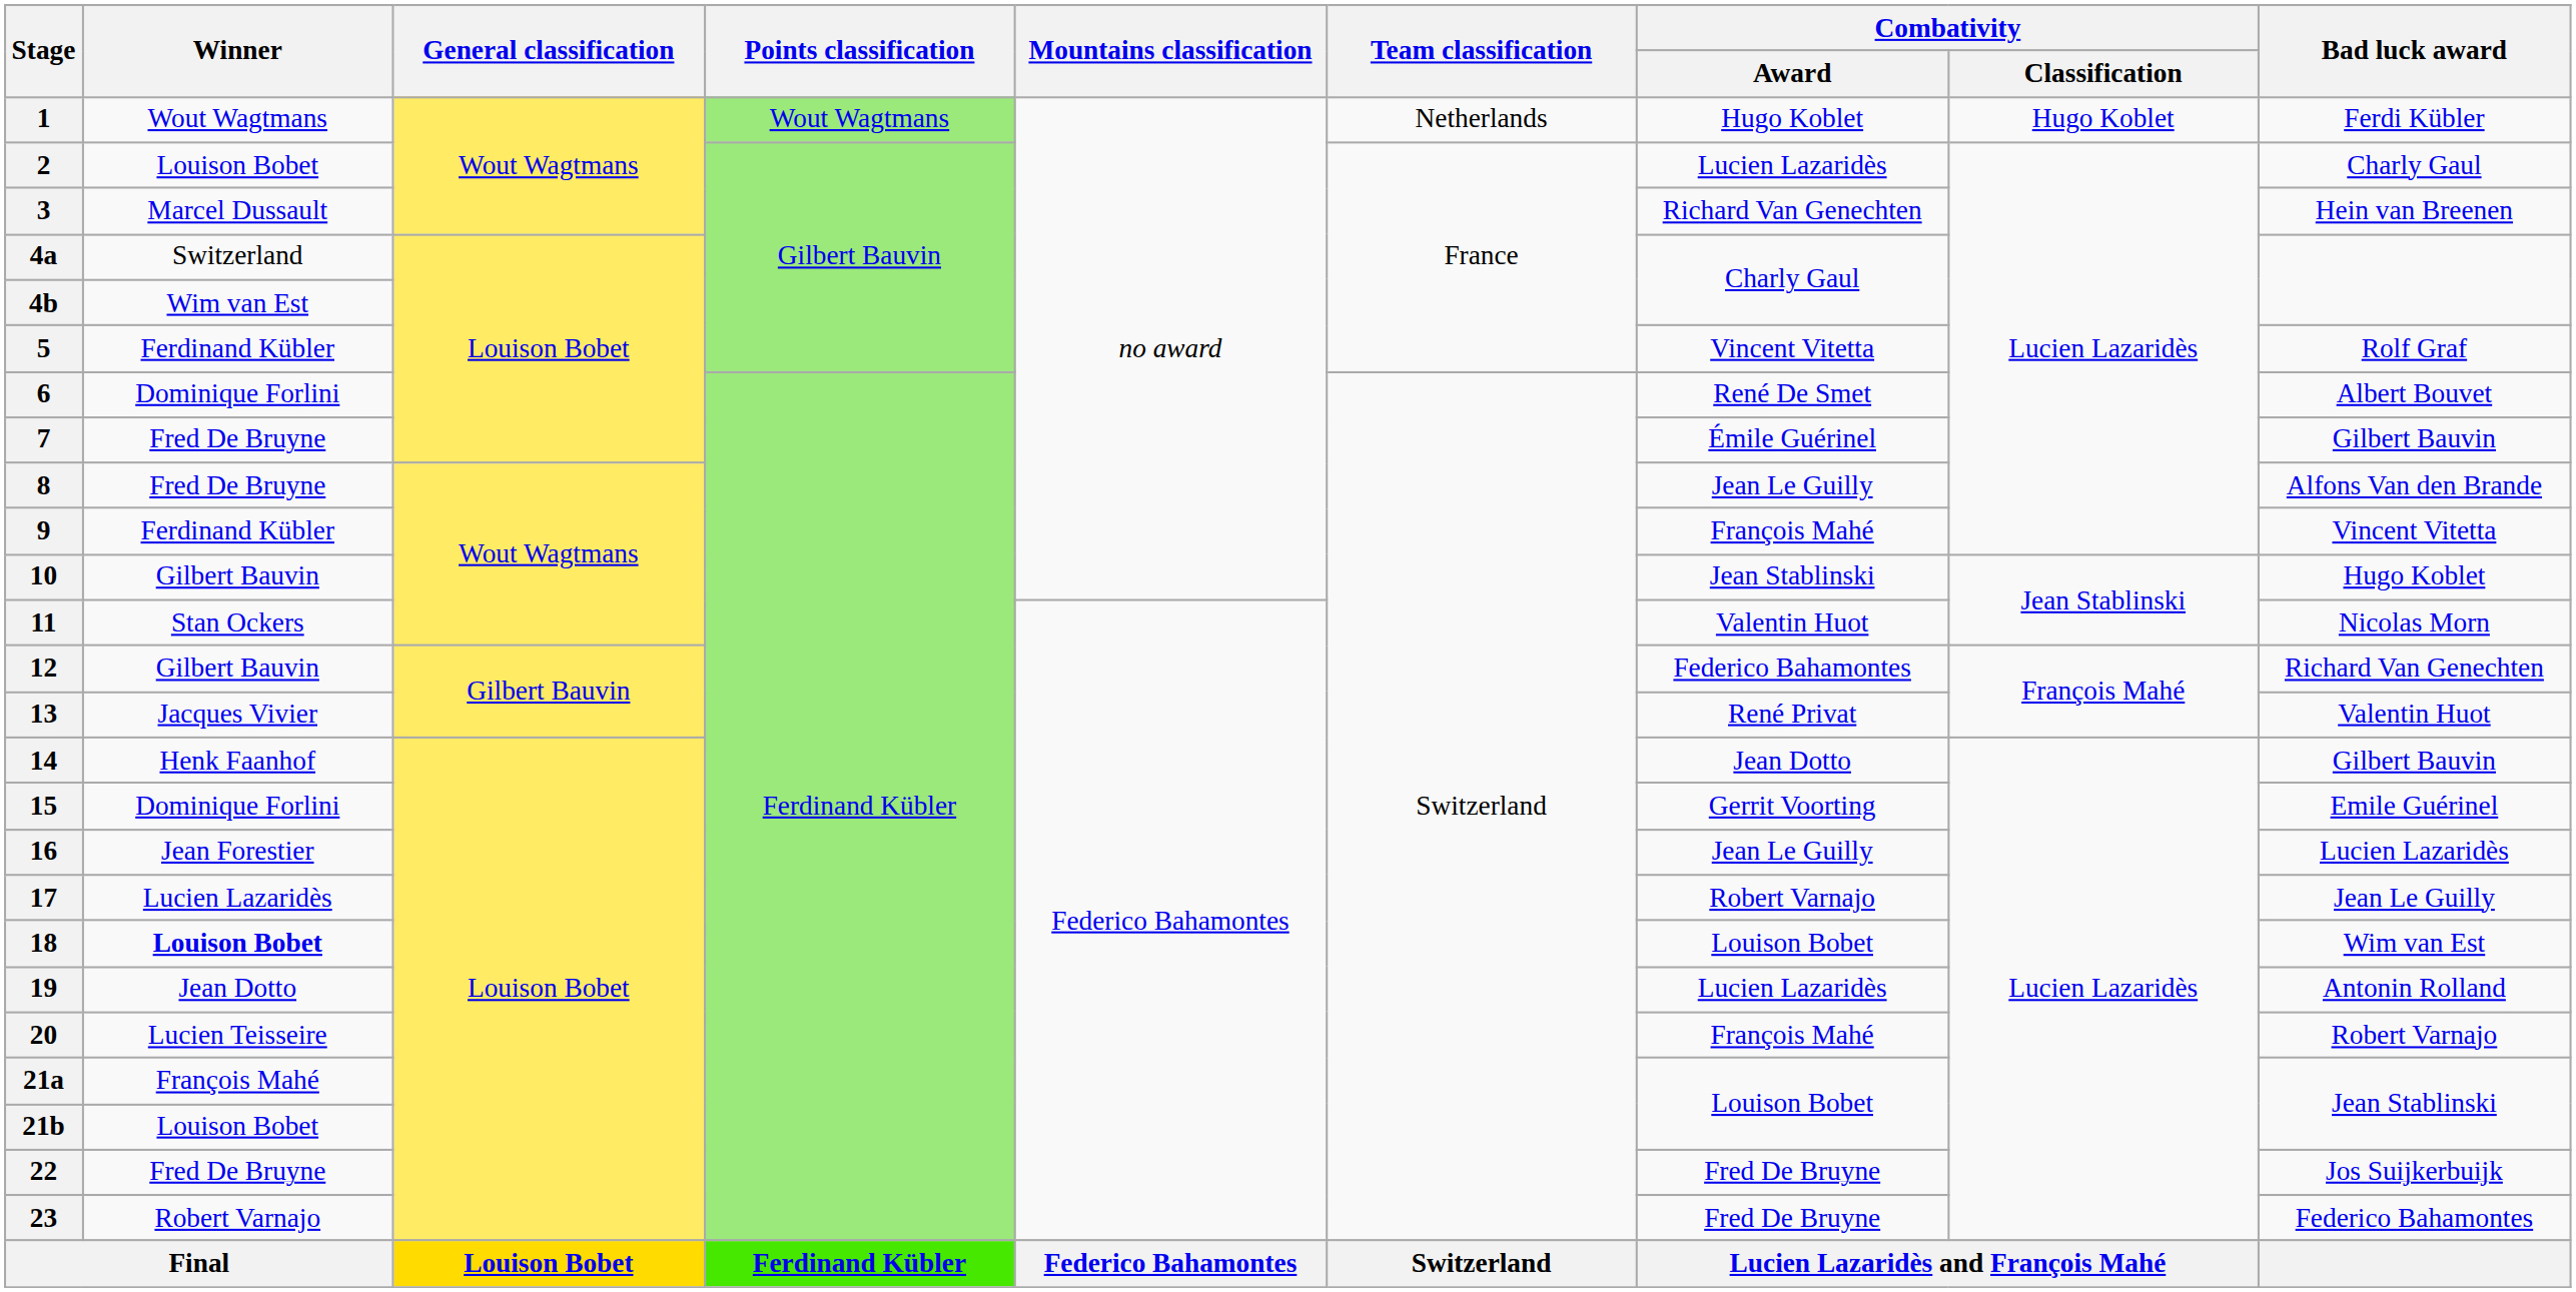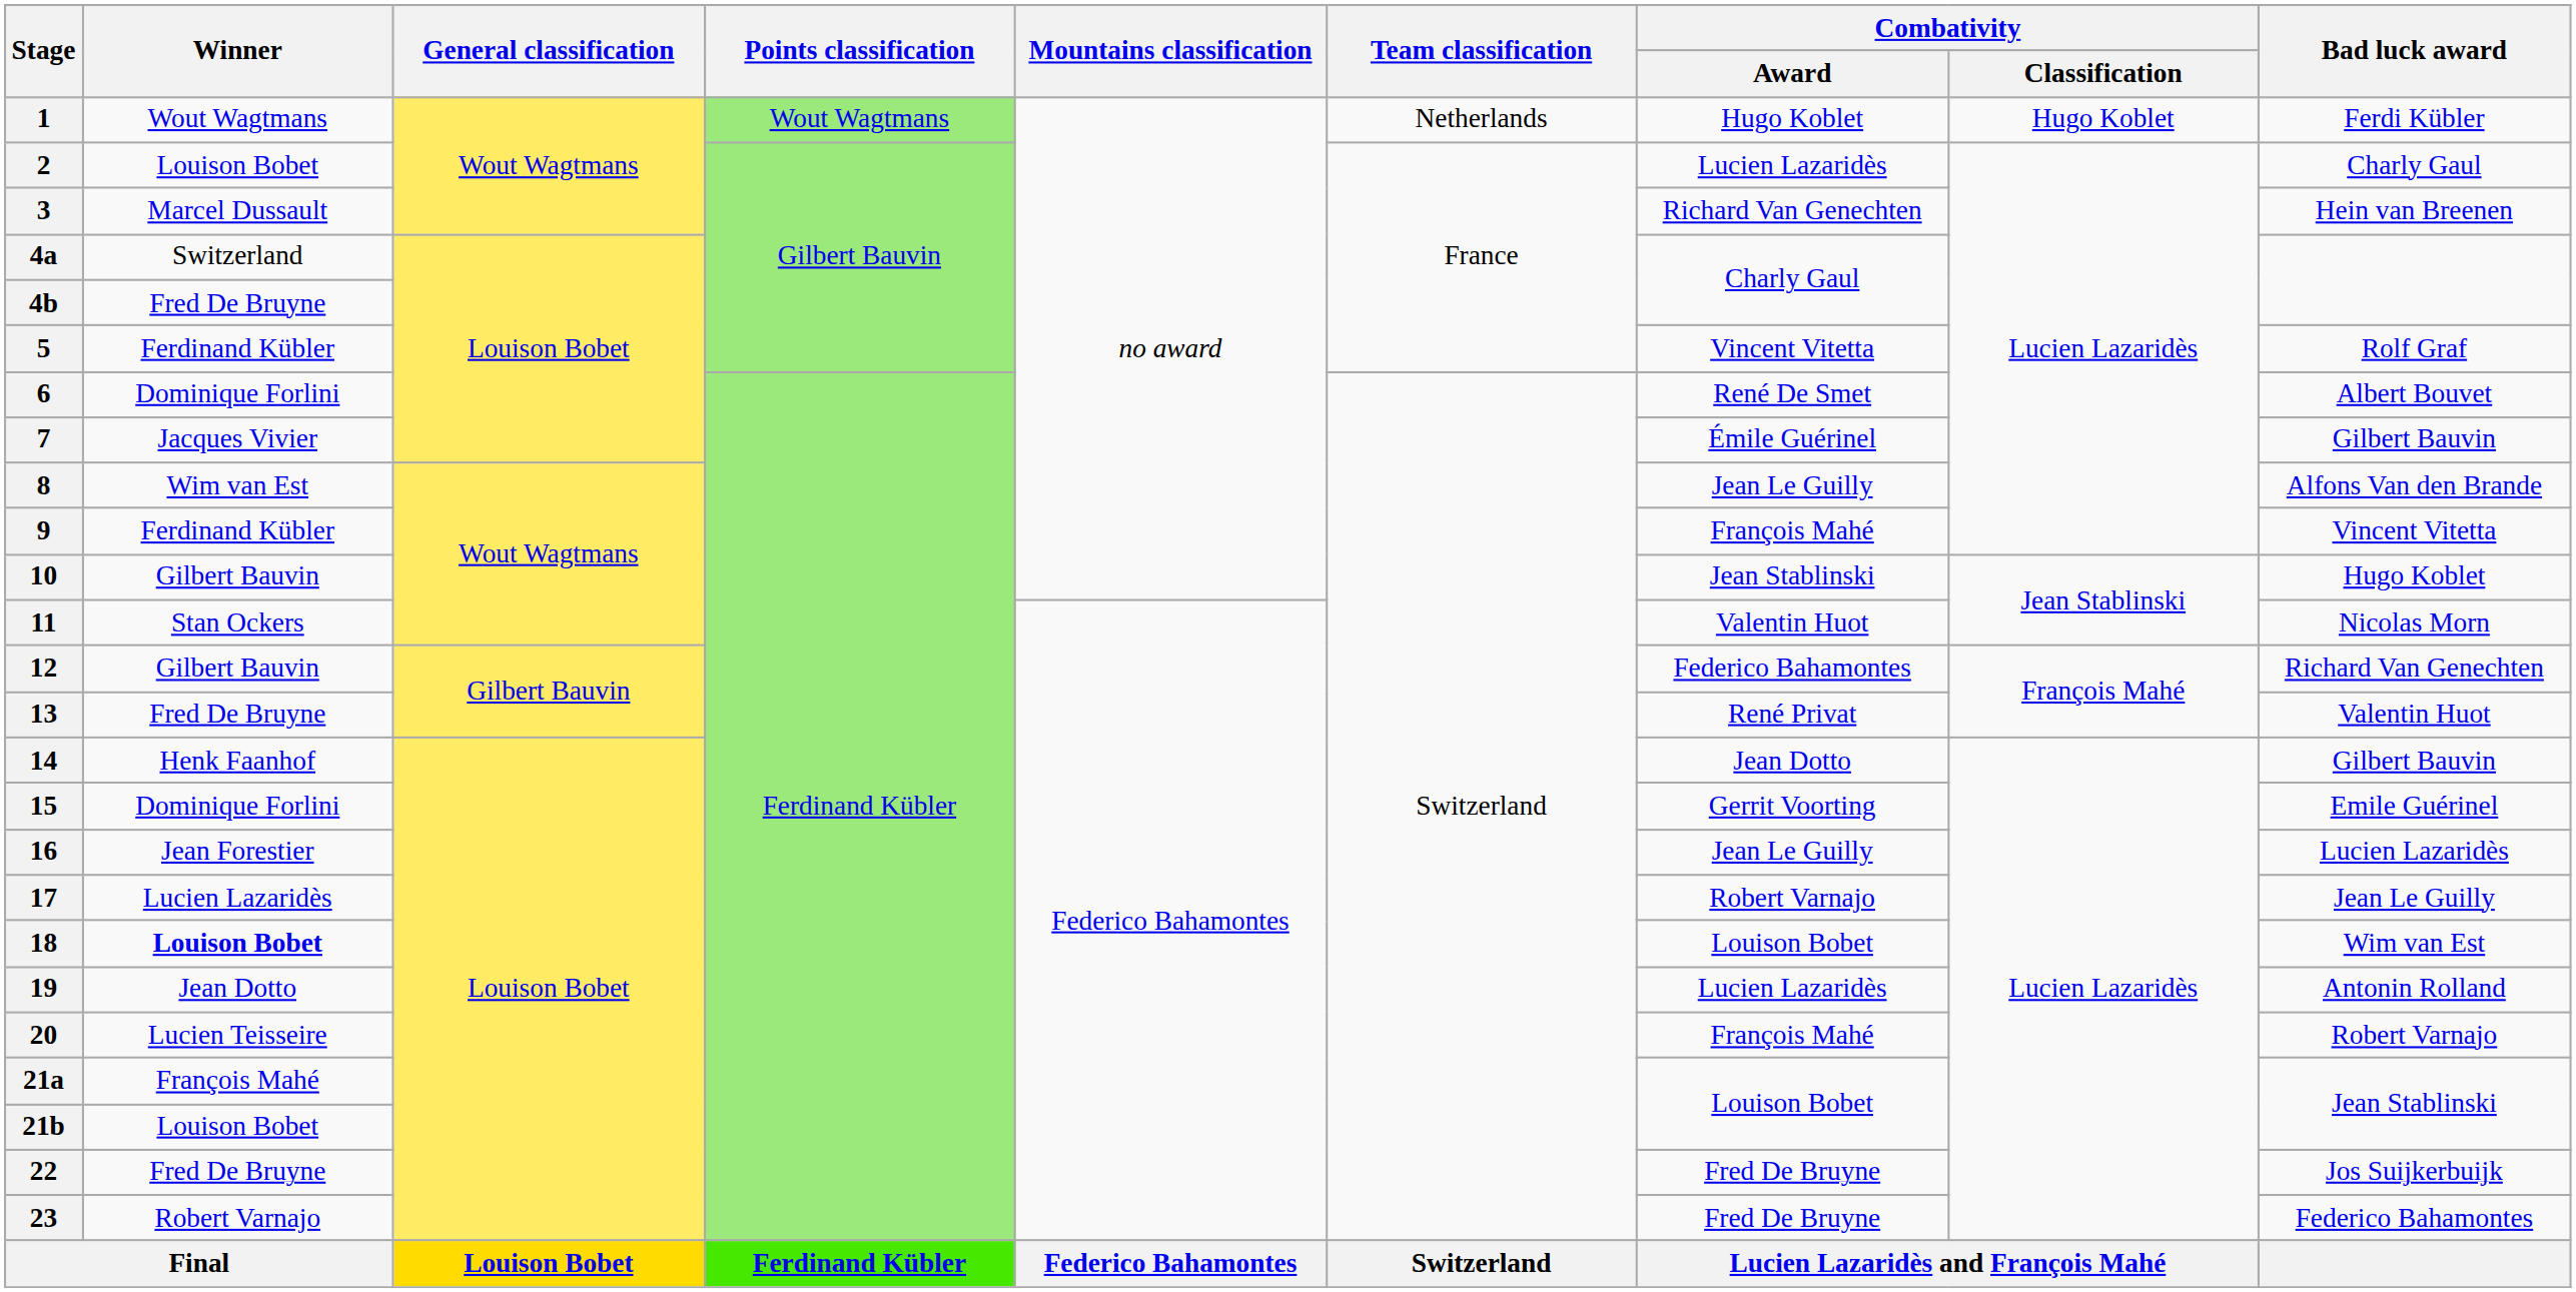4b | Winner: Wim van Est -> Fred De Bruyne
7 | Winner: Fred De Bruyne -> Jacques Vivier
8 | Winner: Fred De Bruyne -> Wim van Est
13 | Winner: Jacques Vivier -> Fred De Bruyne
